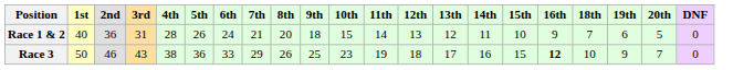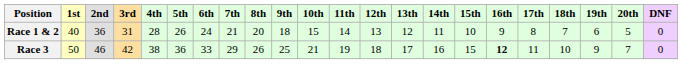+ column: 17th | 8 | 11
Race 3 | 3rd: 43 -> 42
Race 3 | 10th: 23 -> 21
